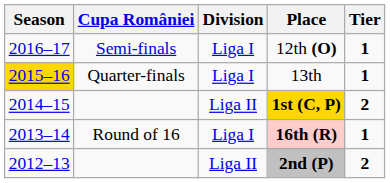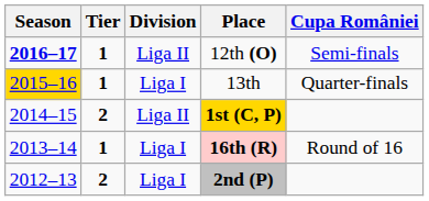columns swapped: Tier <-> Cupa României
12th (O) | Season: normal -> bold
12th (O) | Division: Liga I -> Liga II
2nd (P) | Division: Liga II -> Liga I
